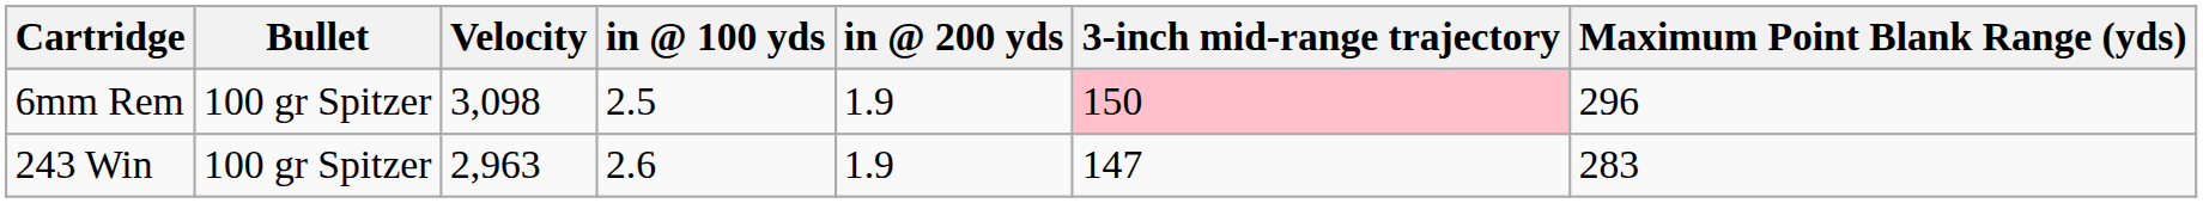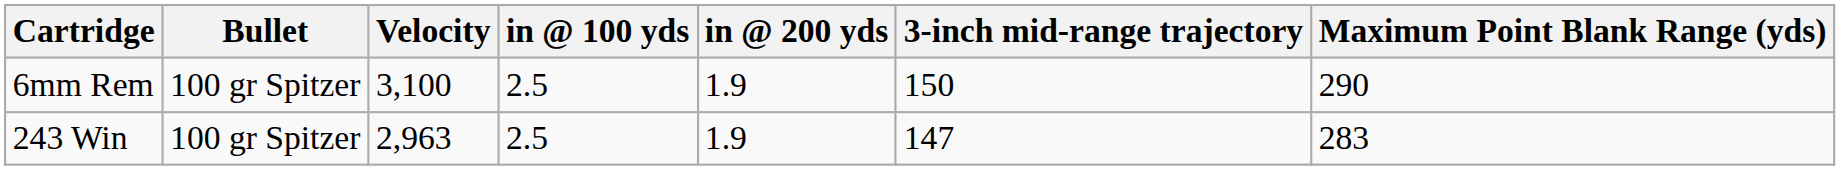6mm Rem | Velocity: 3,098 -> 3,100
6mm Rem | 3-inch mid-range trajectory: pink background -> no background
6mm Rem | Maximum Point Blank Range (yds): 296 -> 290
243 Win | in @ 100 yds: 2.6 -> 2.5
